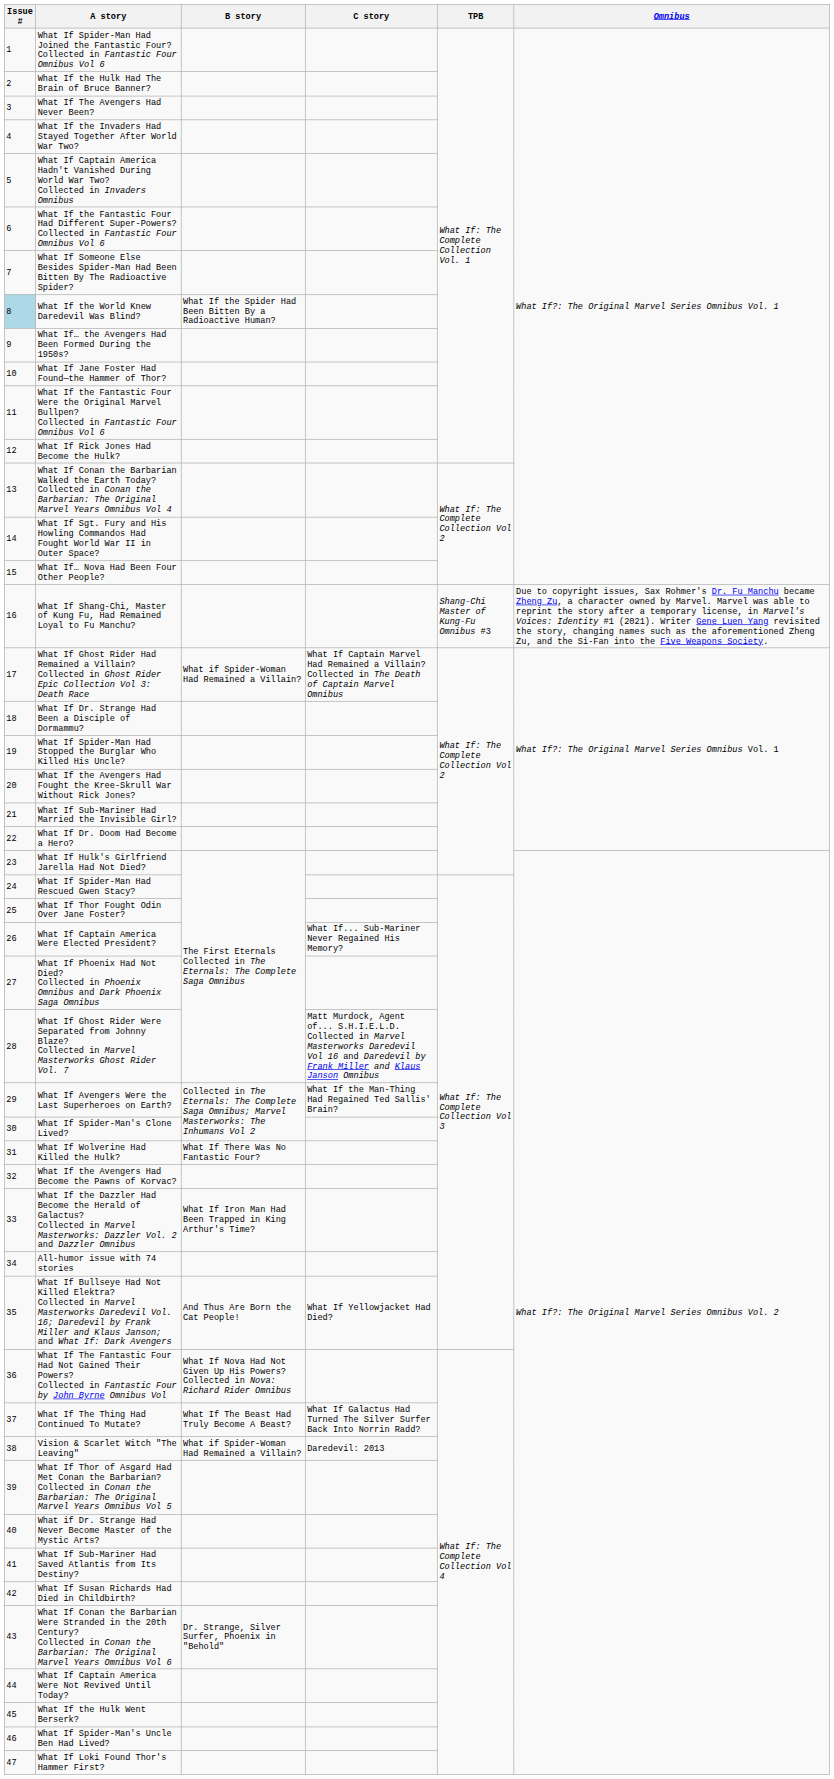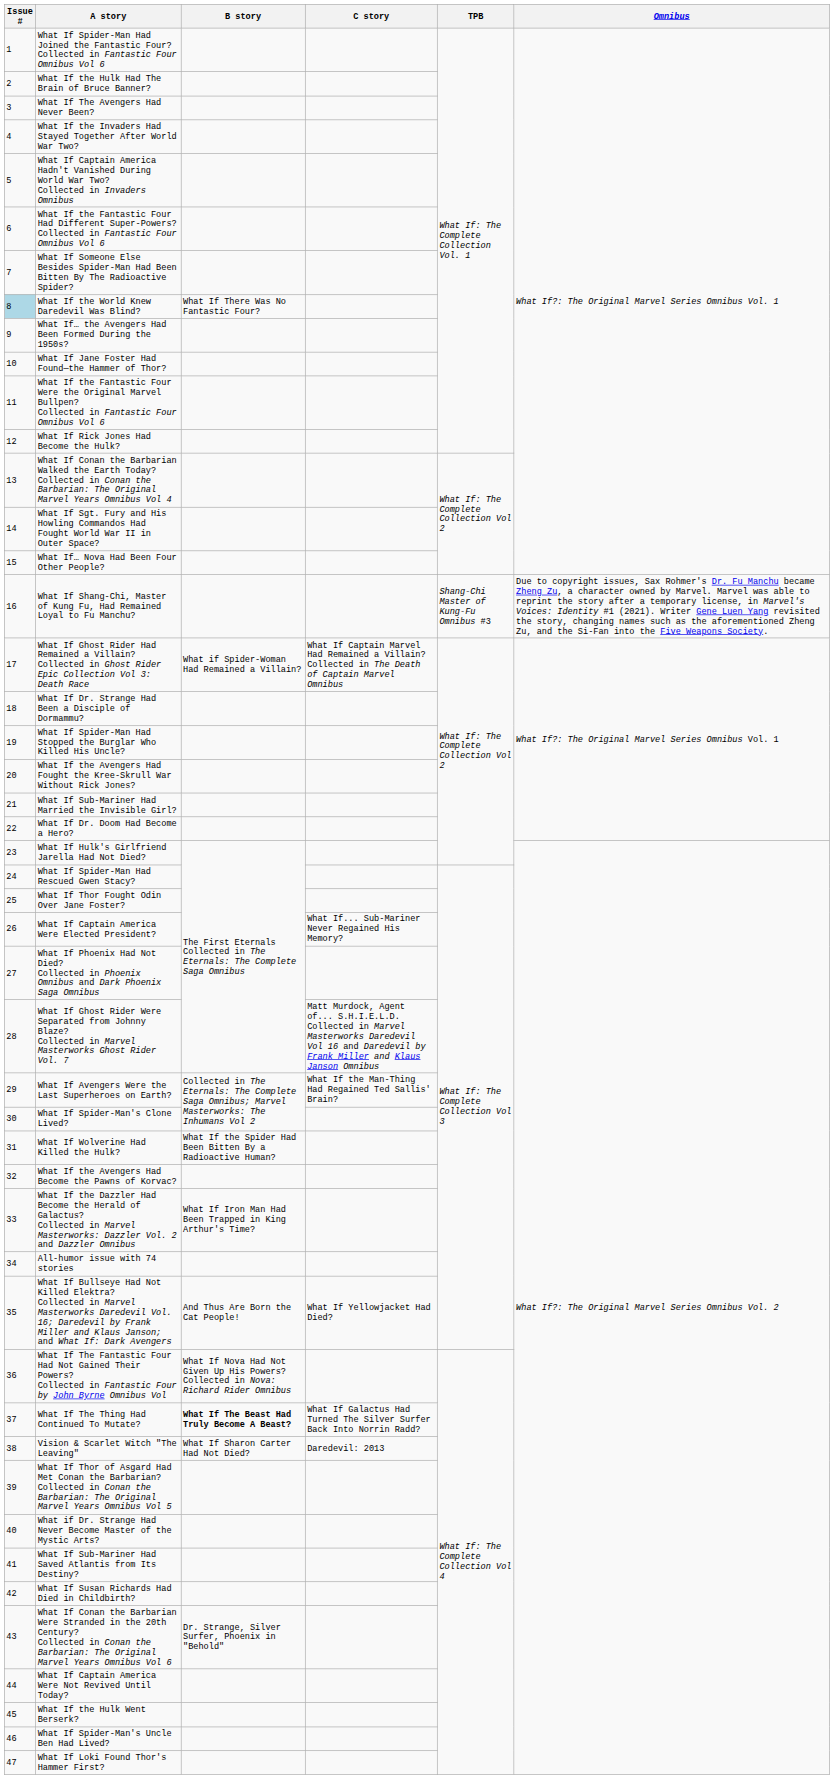What If the World Knew Daredevil Was Blind? | B story: What If the Spider Had Been Bitten By a Radioactive Human? -> What If There Was No Fantastic Four?
What If Wolverine Had Killed the Hulk? | B story: What If There Was No Fantastic Four? -> What If the Spider Had Been Bitten By a Radioactive Human?
What If The Thing Had Continued To Mutate? | B story: normal -> bold
Vision & Scarlet Witch "The Leaving" | B story: What if Spider-Woman Had Remained a Villain? -> What If Sharon Carter Had Not Died?
